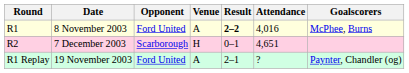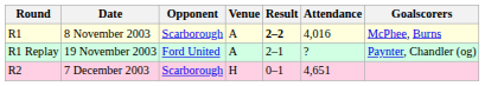8 November 2003 | Opponent: Ford United -> Scarborough
rows swapped: 19 November 2003 <-> 7 December 2003
